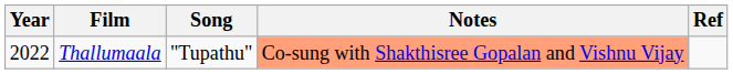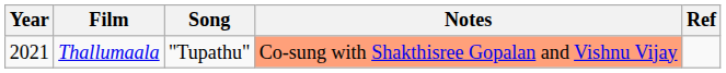Thallumaala | Year: 2022 -> 2021
